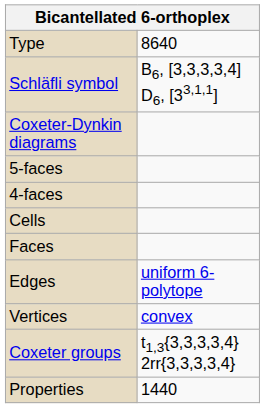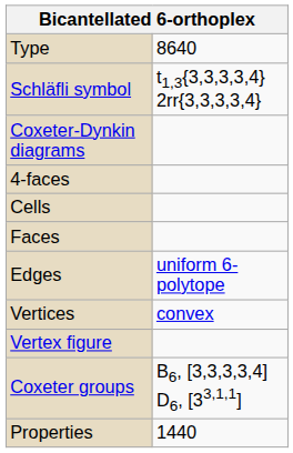Schläfli symbol | column 2: B6, [3,3,3,3,4] D6, [33,1,1] -> t1,3{3,3,3,3,4} 2rr{3,3,3,3,4}
- row: 5-faces
+ row: Vertex figure
Coxeter groups | column 2: t1,3{3,3,3,3,4} 2rr{3,3,3,3,4} -> B6, [3,3,3,3,4] D6, [33,1,1]
